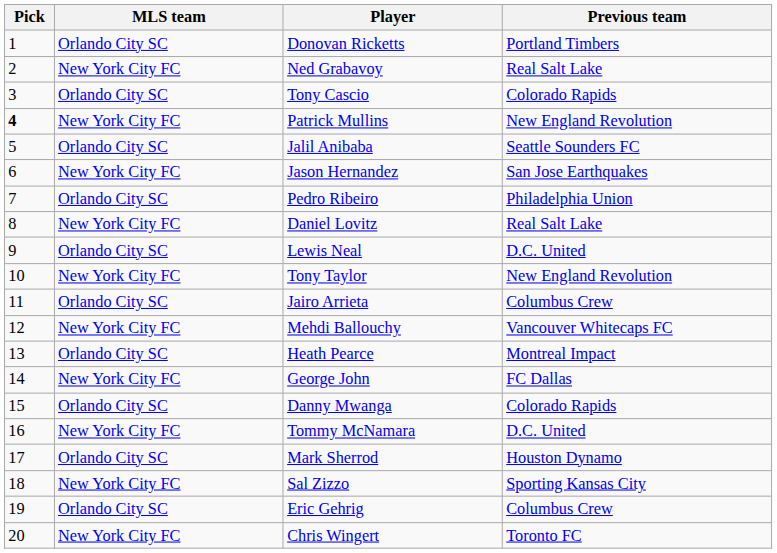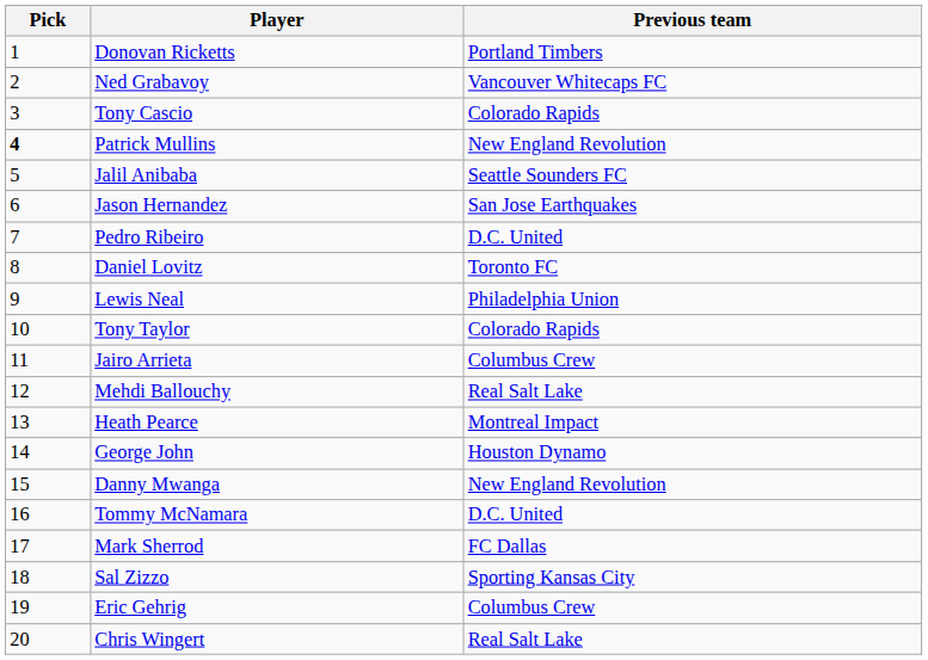- column: MLS team | Orlando City SC | New York City FC | Orlando City SC | New York City FC | Orlando City SC | New York City FC | Orlando City SC | New York City FC | Orlando City SC | New York City FC | Orlando City SC | New York City FC | Orlando City SC | New York City FC | Orlando City SC | New York City FC | Orlando City SC | New York City FC | Orlando City SC | New York City FC
Ned Grabavoy | Previous team: Real Salt Lake -> Vancouver Whitecaps FC
Pedro Ribeiro | Previous team: Philadelphia Union -> D.C. United
Daniel Lovitz | Previous team: Real Salt Lake -> Toronto FC
Lewis Neal | Previous team: D.C. United -> Philadelphia Union
Tony Taylor | Previous team: New England Revolution -> Colorado Rapids
Mehdi Ballouchy | Previous team: Vancouver Whitecaps FC -> Real Salt Lake
George John | Previous team: FC Dallas -> Houston Dynamo
Danny Mwanga | Previous team: Colorado Rapids -> New England Revolution
Mark Sherrod | Previous team: Houston Dynamo -> FC Dallas
Chris Wingert | Previous team: Toronto FC -> Real Salt Lake
